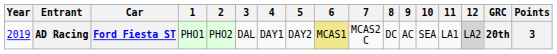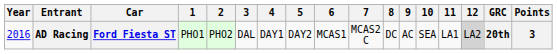AD Racing | Year: 2019 -> 2016
AD Racing | 6: khaki background -> no background
